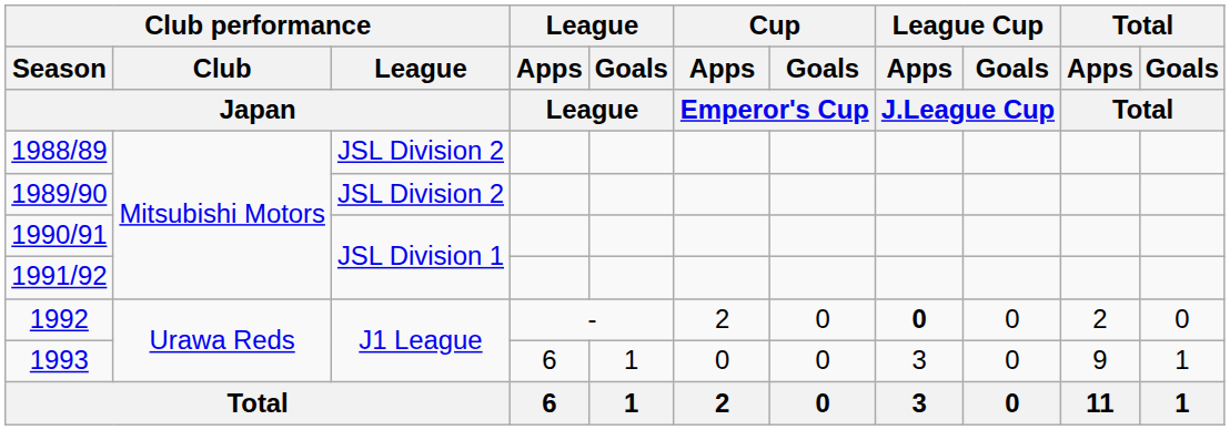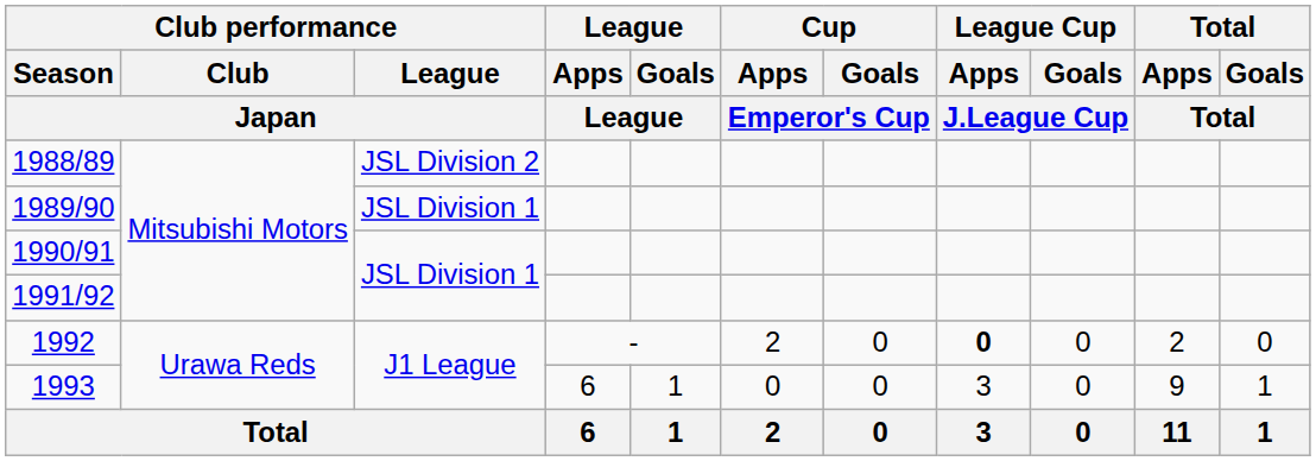1989/90 | Club performance / League / Japan: JSL Division 2 -> JSL Division 1
